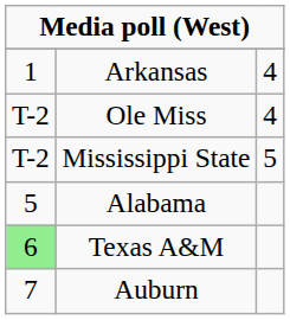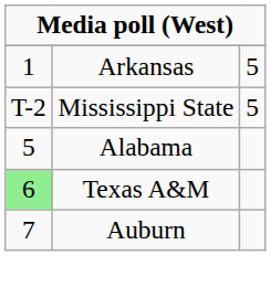Arkansas | column 3: 4 -> 5
- row: T-2 | Ole Miss | 4
